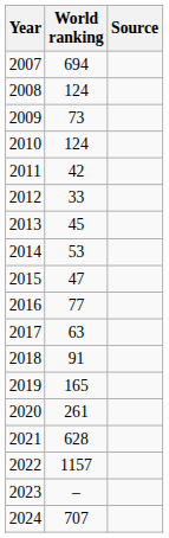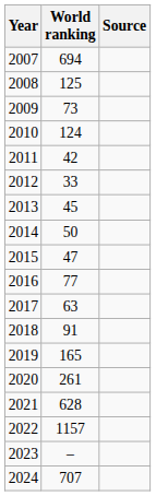2008 | World ranking: 124 -> 125
2014 | World ranking: 53 -> 50
